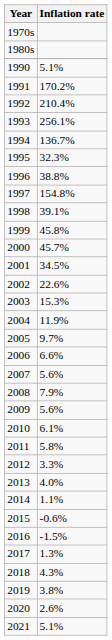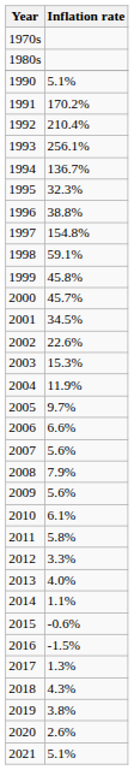1998 | Inflation rate: 39.1% -> 59.1%
